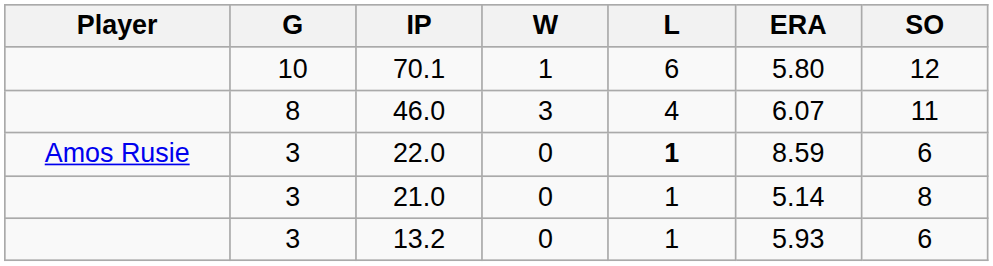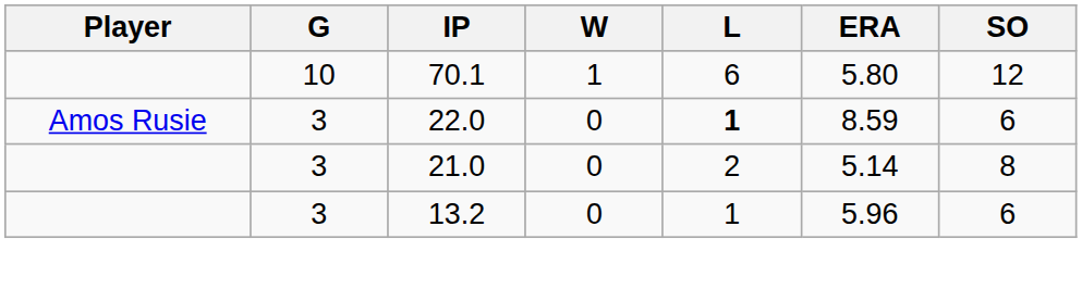- row: 8 | 46.0 | 3 | 4 | 6.07 | 11
21.0 | L: 1 -> 2
13.2 | ERA: 5.93 -> 5.96
